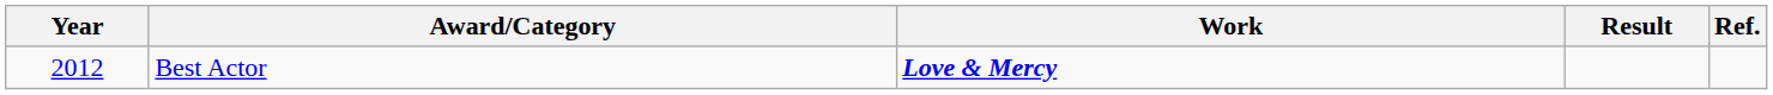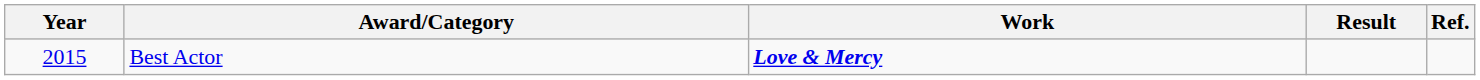Best Actor | Year: 2012 -> 2015
